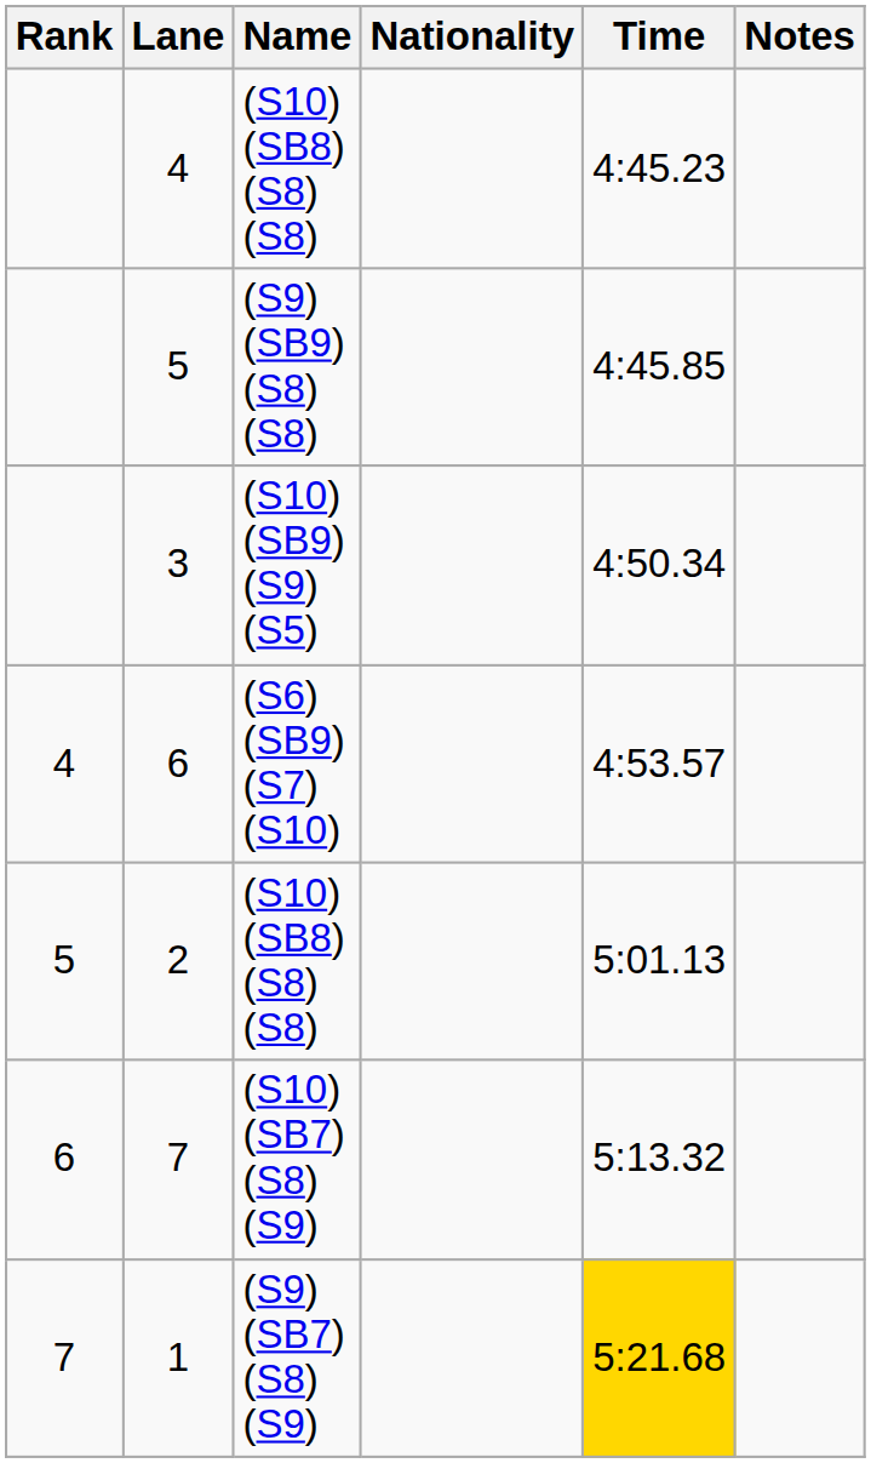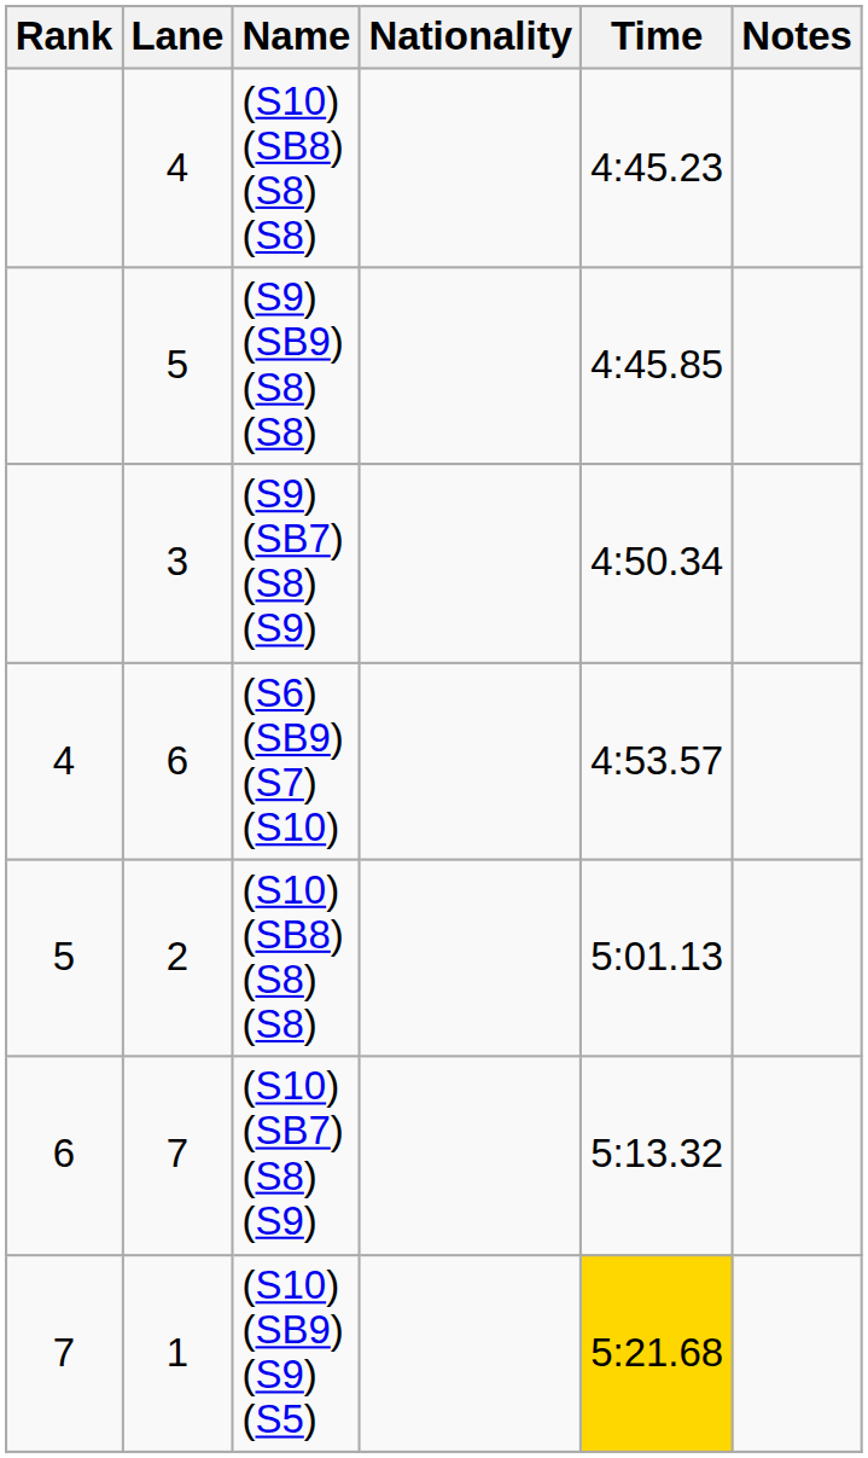3 | Name: (S10) (SB9) (S9) (S5) -> (S9) (SB7) (S8) (S9)
1 | Name: (S9) (SB7) (S8) (S9) -> (S10) (SB9) (S9) (S5)
